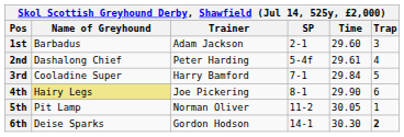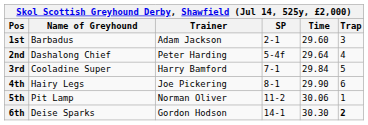2nd | Time: 29.61 -> 29.64
4th | Name of Greyhound: khaki background -> no background
5th | Time: 30.05 -> 30.06
